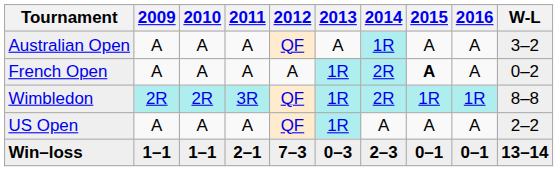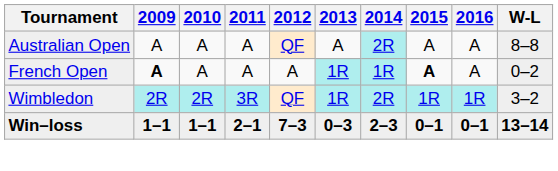Australian Open | 2014: 1R -> 2R
Australian Open | W-L: 3–2 -> 8–8
French Open | 2009: normal -> bold
French Open | 2014: 2R -> 1R
Wimbledon | W-L: 8–8 -> 3–2
- row: US Open | A | A | A | QF | 1R | A | A | A | 2–2
